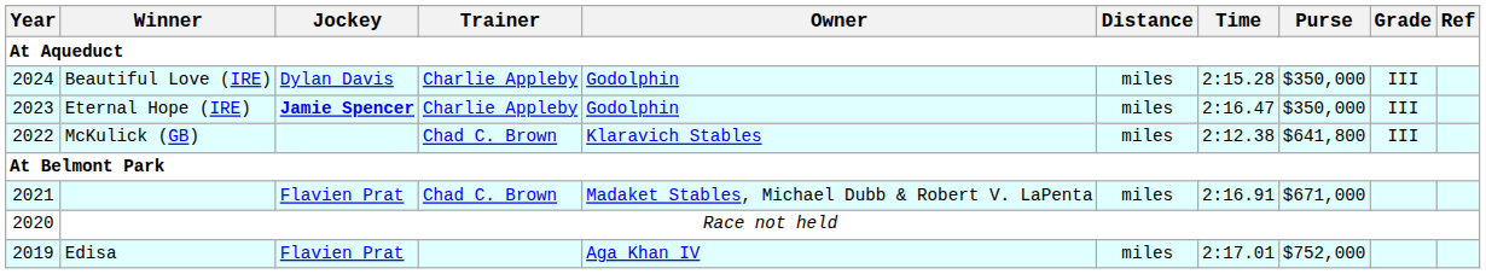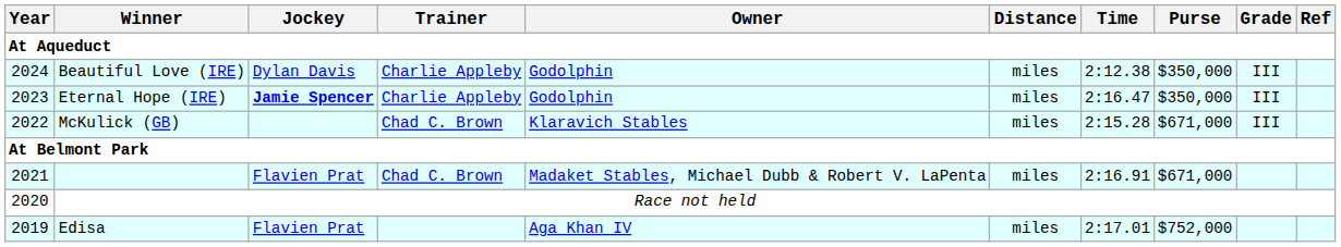Beautiful Love (IRE) | Time: 2:15.28 -> 2:12.38
McKulick (GB) | Time: 2:12.38 -> 2:15.28
McKulick (GB) | Purse: $641,800 -> $671,000
